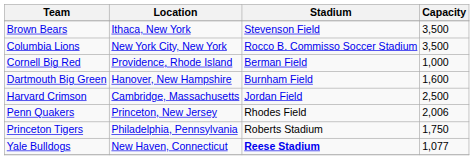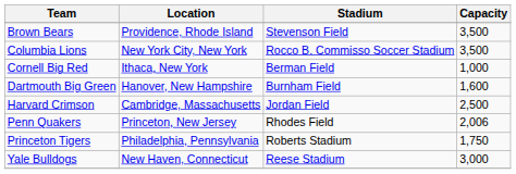Brown Bears | Location: Ithaca, New York -> Providence, Rhode Island
Cornell Big Red | Location: Providence, Rhode Island -> Ithaca, New York
Yale Bulldogs | Stadium: bold -> normal
Yale Bulldogs | Capacity: 1,077 -> 3,000
